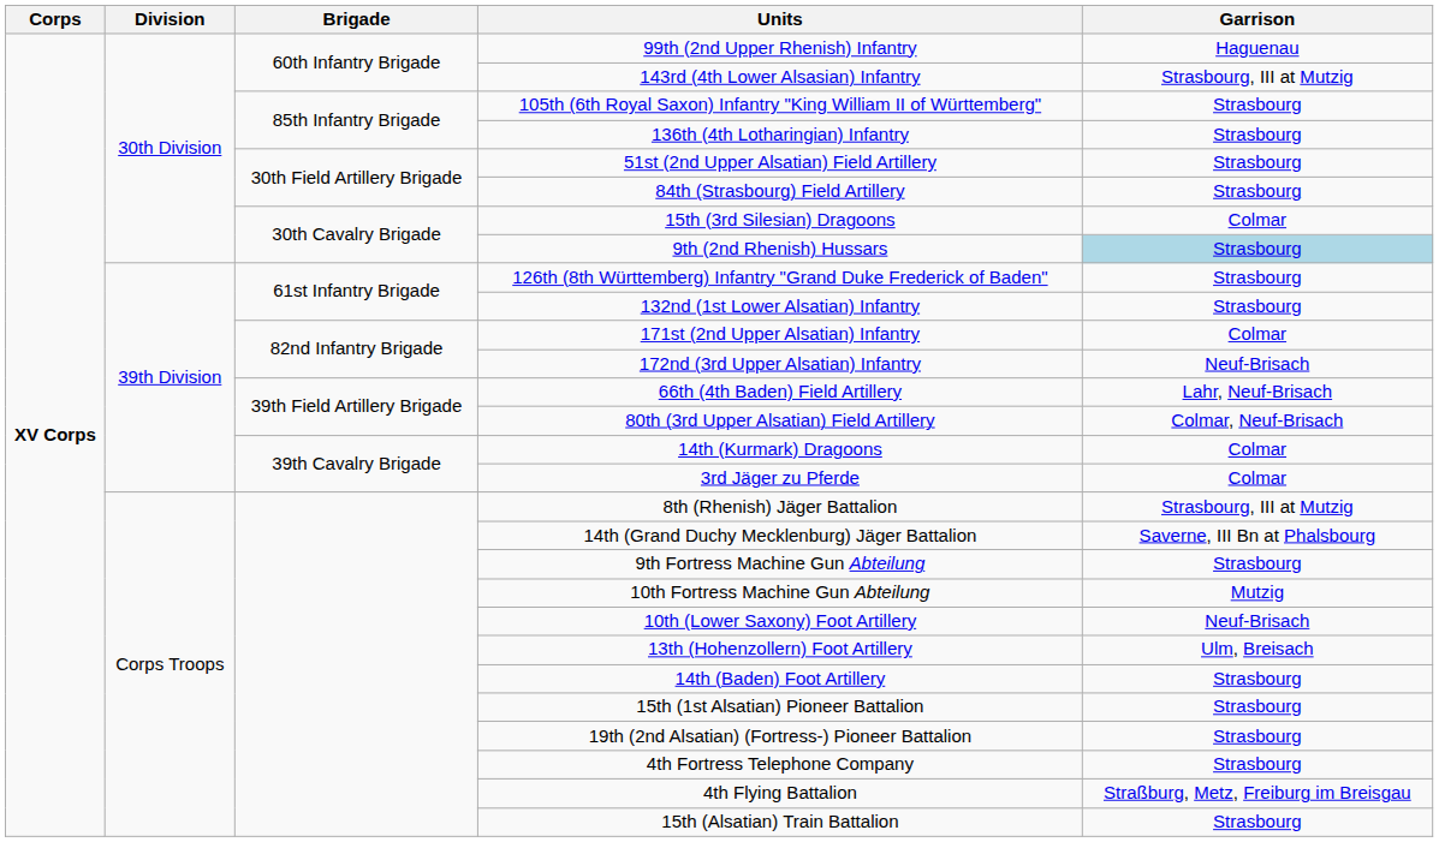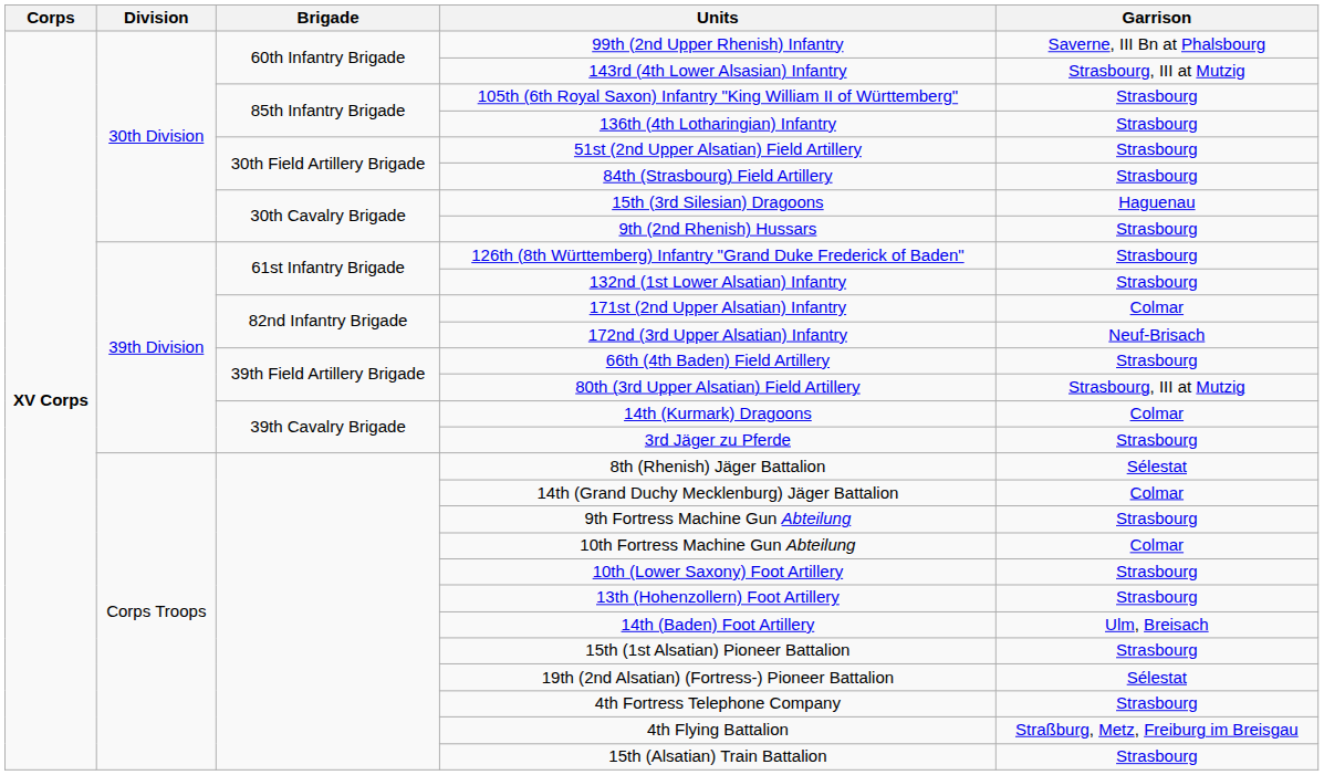99th (2nd Upper Rhenish) Infantry | Garrison: Haguenau -> Saverne, III Bn at Phalsbourg
15th (3rd Silesian) Dragoons | Garrison: Colmar -> Haguenau
9th (2nd Rhenish) Hussars | Garrison: lightblue background -> no background
66th (4th Baden) Field Artillery | Garrison: Lahr, Neuf-Brisach -> Strasbourg
80th (3rd Upper Alsatian) Field Artillery | Garrison: Colmar, Neuf-Brisach -> Strasbourg, III at Mutzig
3rd Jäger zu Pferde | Garrison: Colmar -> Strasbourg
8th (Rhenish) Jäger Battalion | Garrison: Strasbourg, III at Mutzig -> Sélestat
14th (Grand Duchy Mecklenburg) Jäger Battalion | Garrison: Saverne, III Bn at Phalsbourg -> Colmar
10th Fortress Machine Gun Abteilung | Garrison: Mutzig -> Colmar
10th (Lower Saxony) Foot Artillery | Garrison: Neuf-Brisach -> Strasbourg
13th (Hohenzollern) Foot Artillery | Garrison: Ulm, Breisach -> Strasbourg
14th (Baden) Foot Artillery | Garrison: Strasbourg -> Ulm, Breisach
19th (2nd Alsatian) (Fortress-) Pioneer Battalion | Garrison: Strasbourg -> Sélestat
